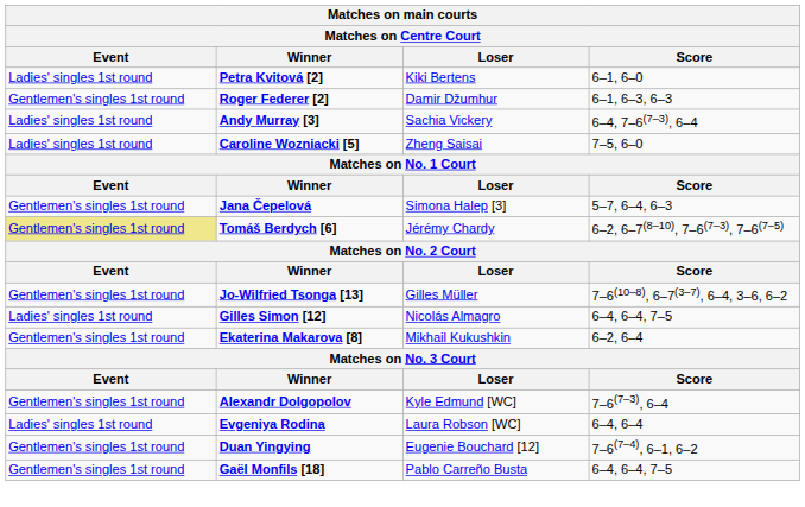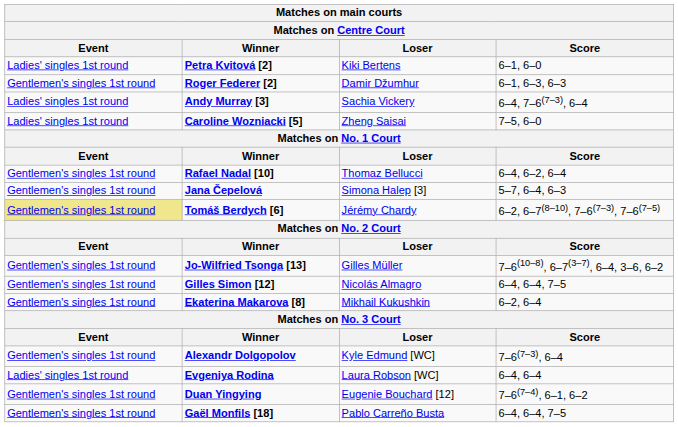+ row: Gentlemen's singles 1st round | Rafael Nadal [10] | Thomaz Bellucci | 6–4, 6–2, 6–4
Gilles Simon [12] | Event: Ladies' singles 1st round -> Gentlemen's singles 1st round
